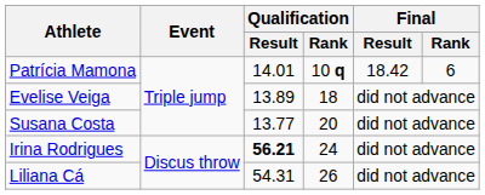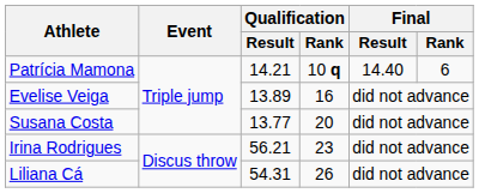Patrícia Mamona | Qualification / Result: 14.01 -> 14.21
Patrícia Mamona | Final / Result: 18.42 -> 14.40
Evelise Veiga | Qualification / Rank: 18 -> 16
Irina Rodrigues | Qualification / Result: bold -> normal
Irina Rodrigues | Qualification / Rank: 24 -> 23
